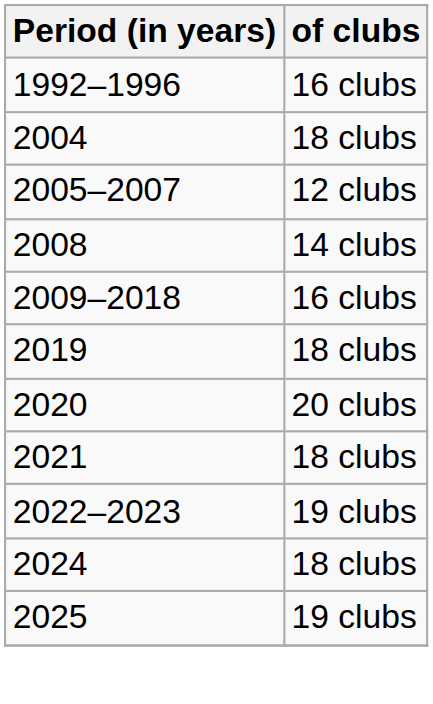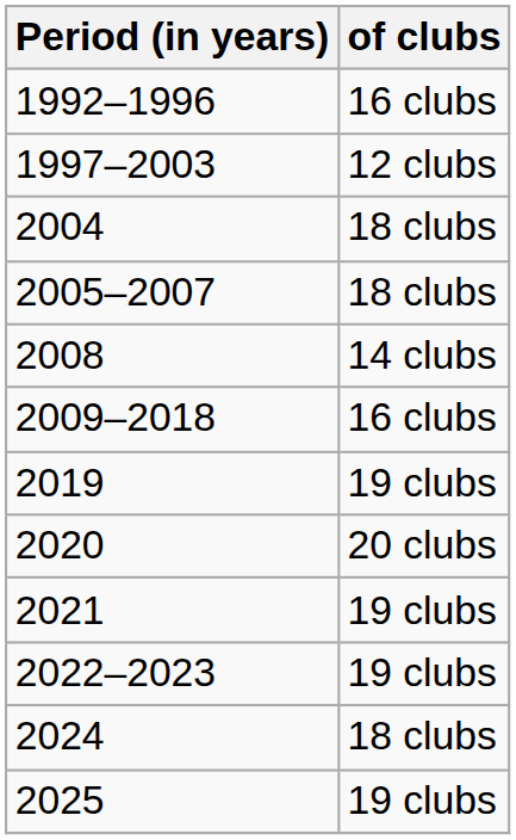+ row: 1997–2003 | 12 clubs
2005–2007 | of clubs: 12 clubs -> 18 clubs
2019 | of clubs: 18 clubs -> 19 clubs
2021 | of clubs: 18 clubs -> 19 clubs
